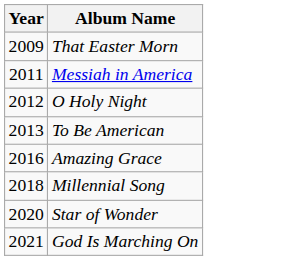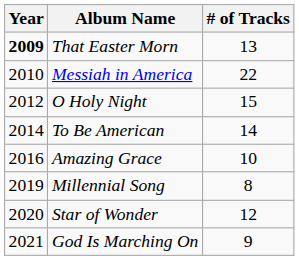+ column: # of Tracks | 13 | 22 | 15 | 14 | 10 | 8 | 12 | 9
That Easter Morn | Year: normal -> bold
Messiah in America | Year: 2011 -> 2010
To Be American | Year: 2013 -> 2014
Millennial Song | Year: 2018 -> 2019
